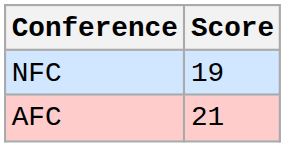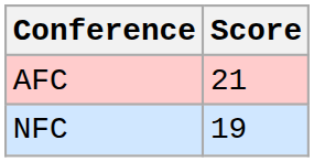rows swapped: AFC <-> NFC
